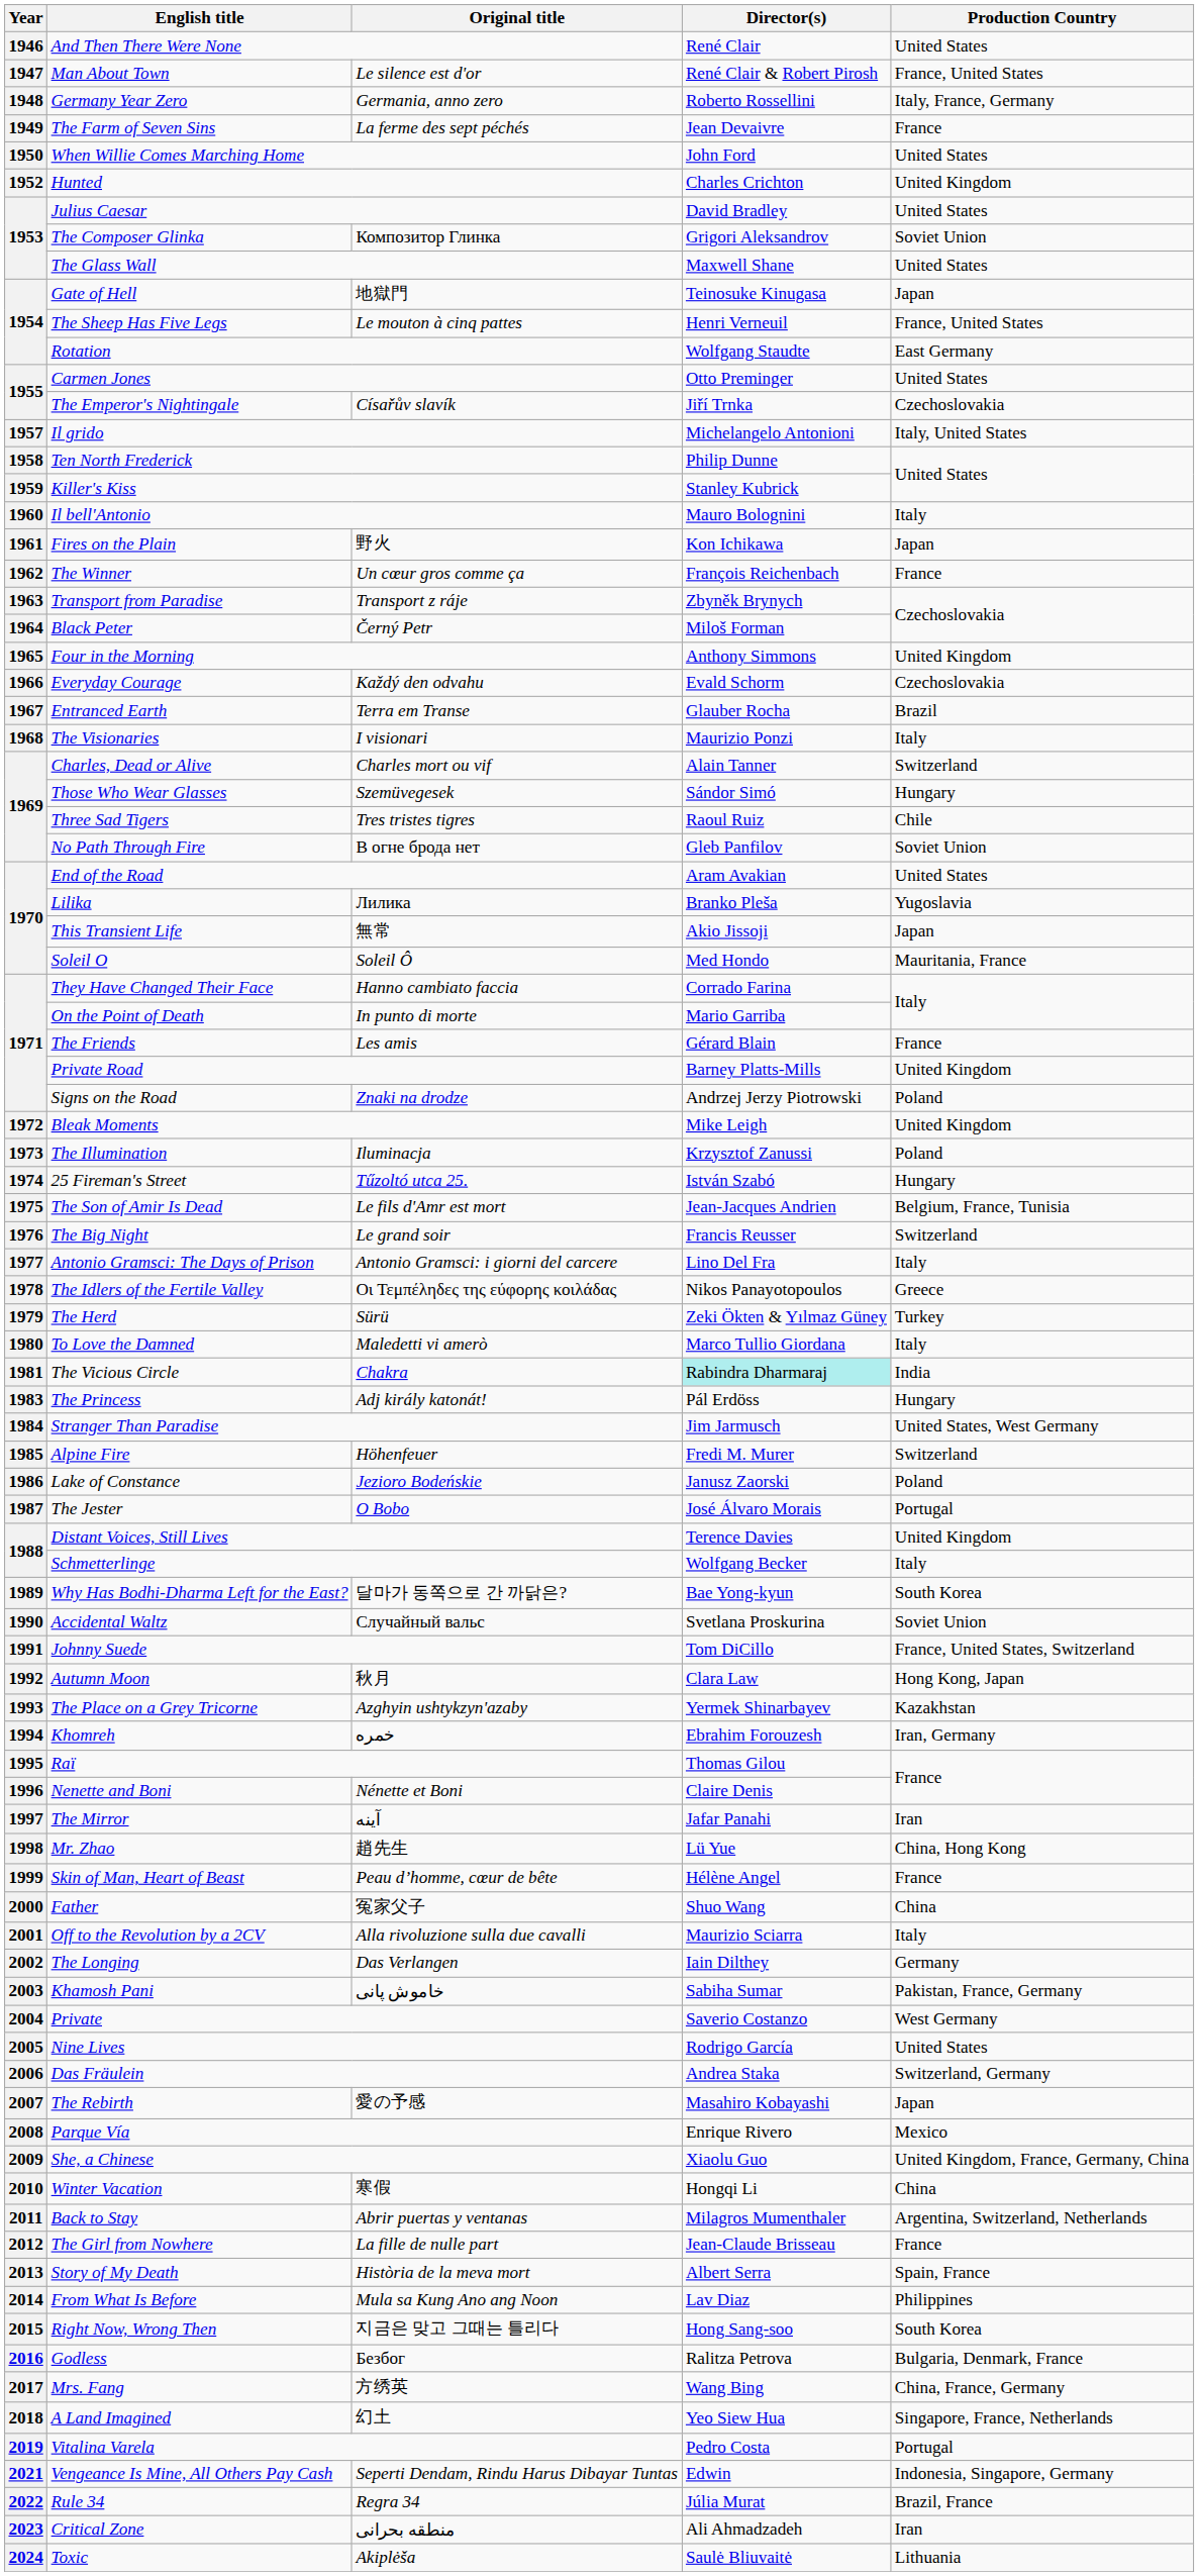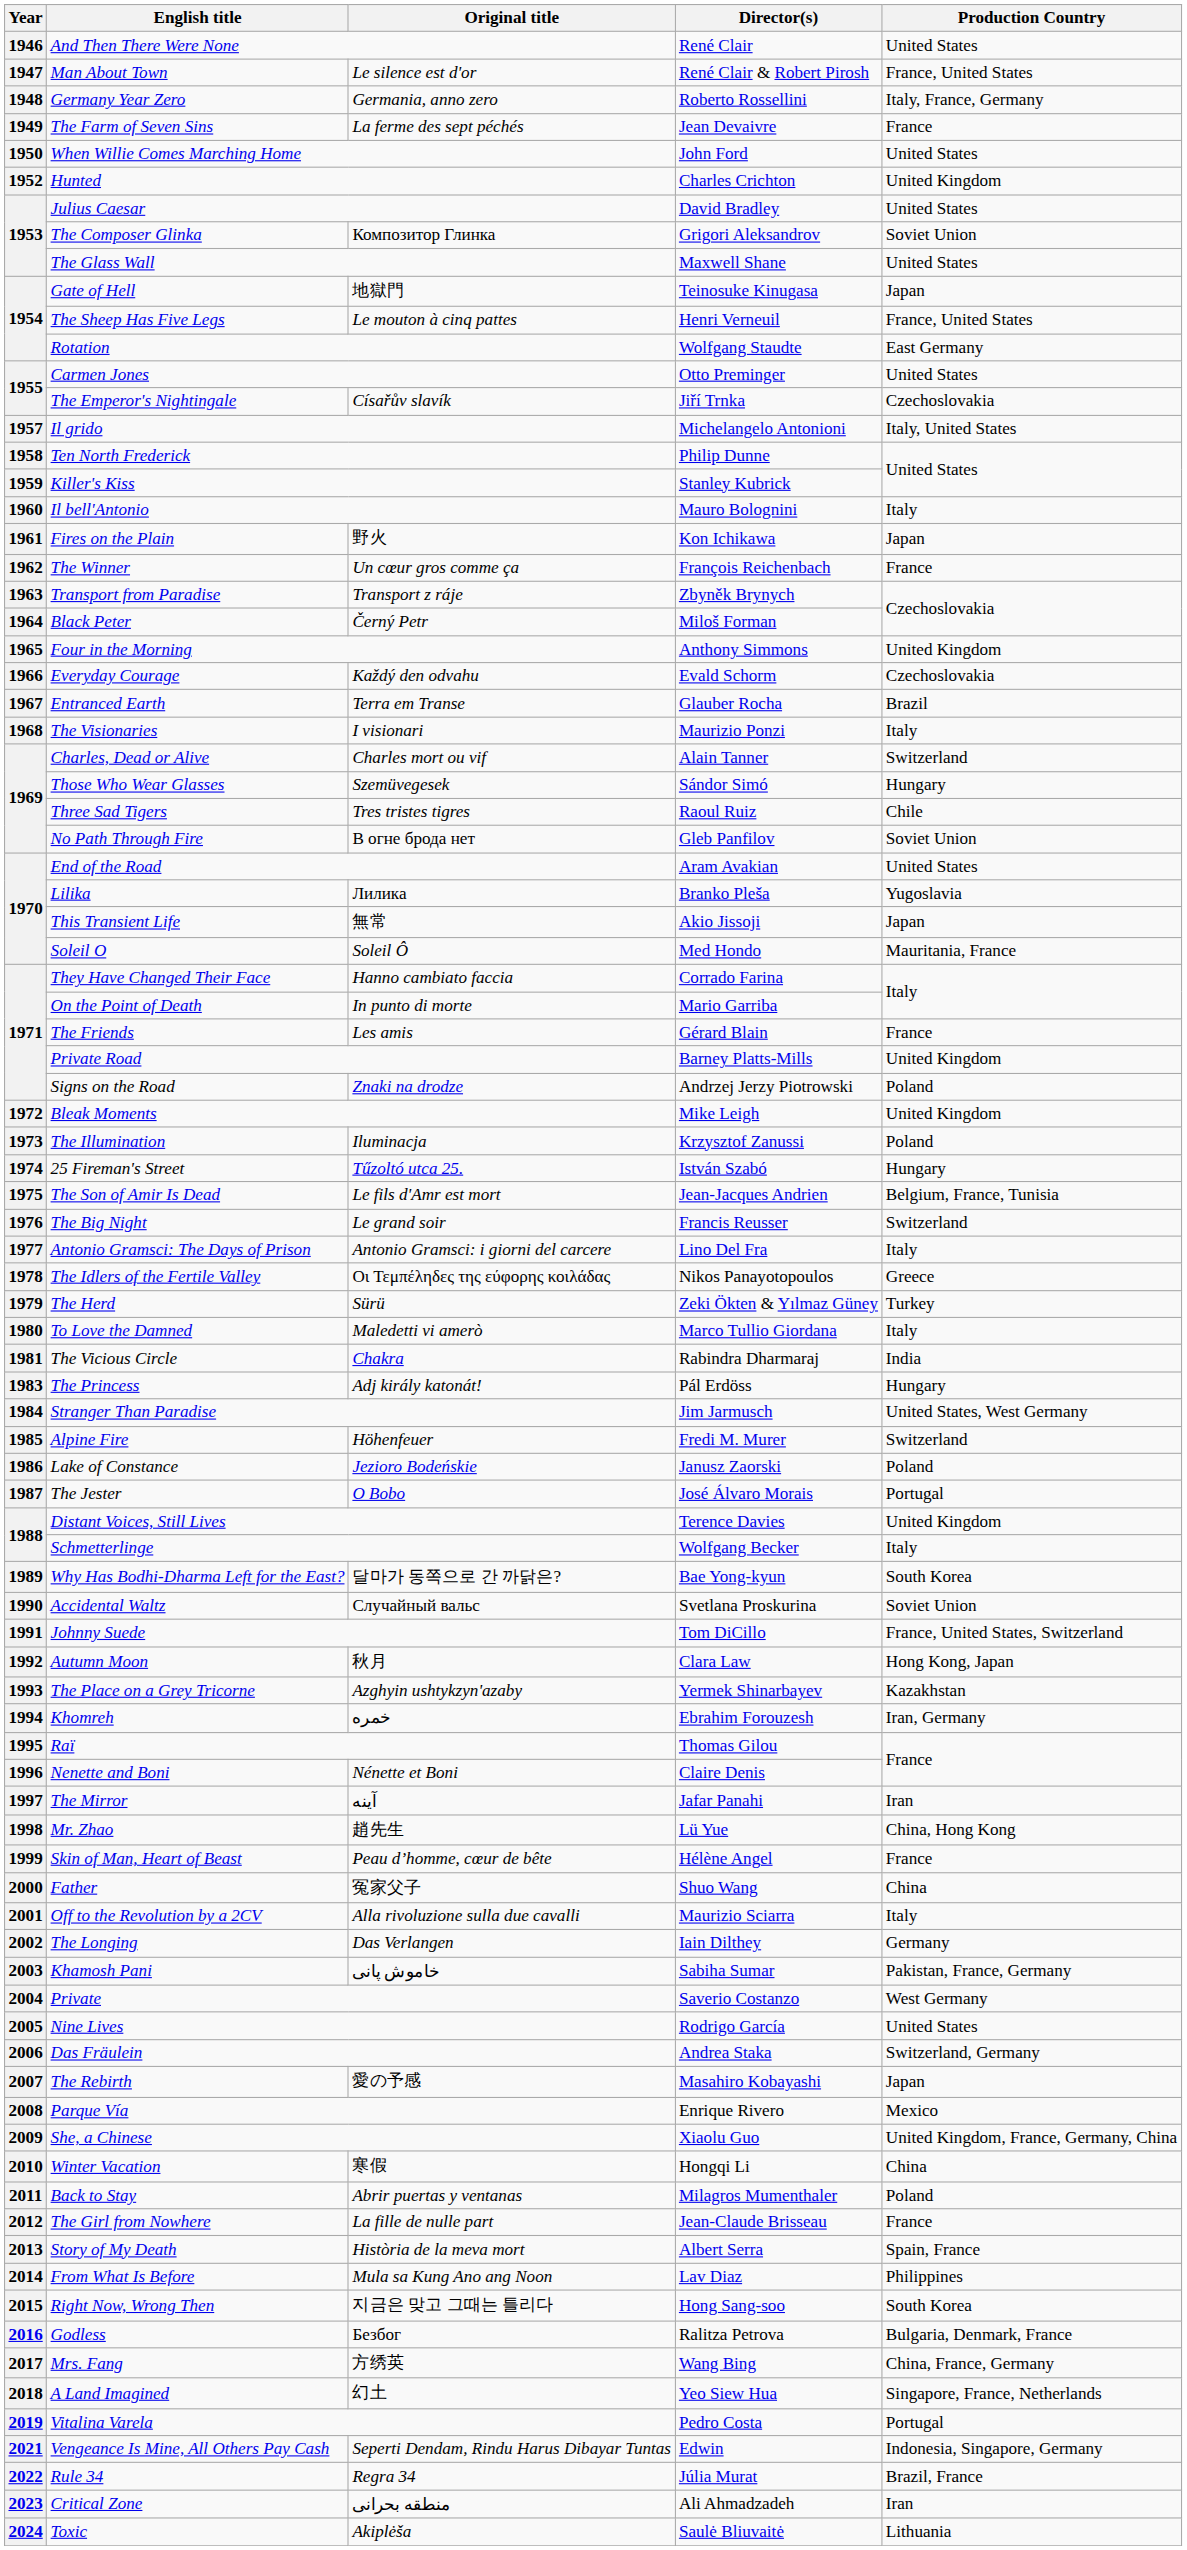The Vicious Circle | Director(s): paleturquoise background -> no background
Back to Stay | Production Country: Argentina, Switzerland, Netherlands -> Poland
